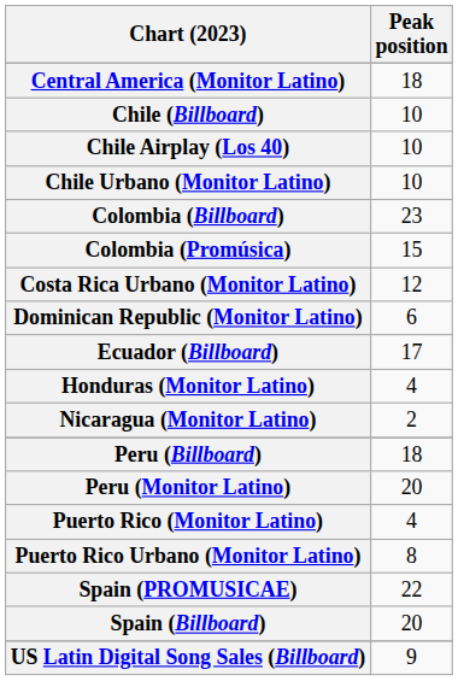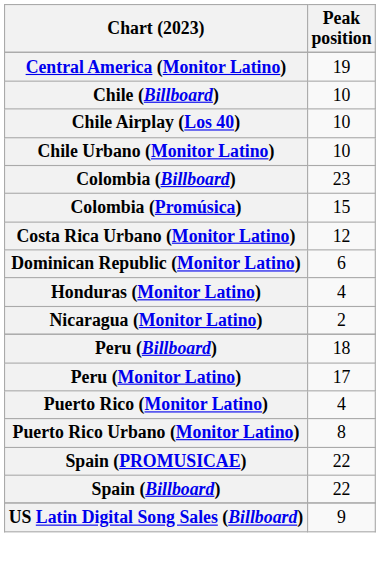Central America (Monitor Latino) | Peak position: 18 -> 19
- row: Ecuador (Billboard) | 17
Peru (Monitor Latino) | Peak position: 20 -> 17
Spain (Billboard) | Peak position: 20 -> 22
